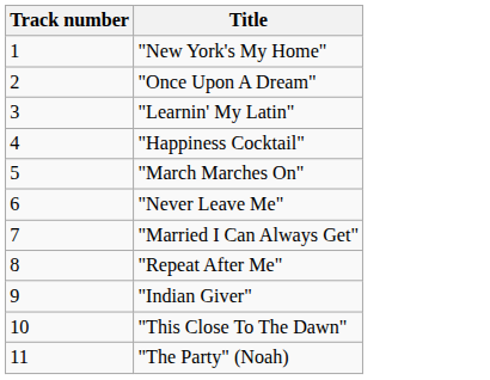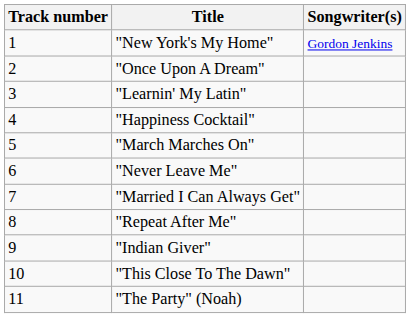+ column: Songwriter(s) | Gordon Jenkins
